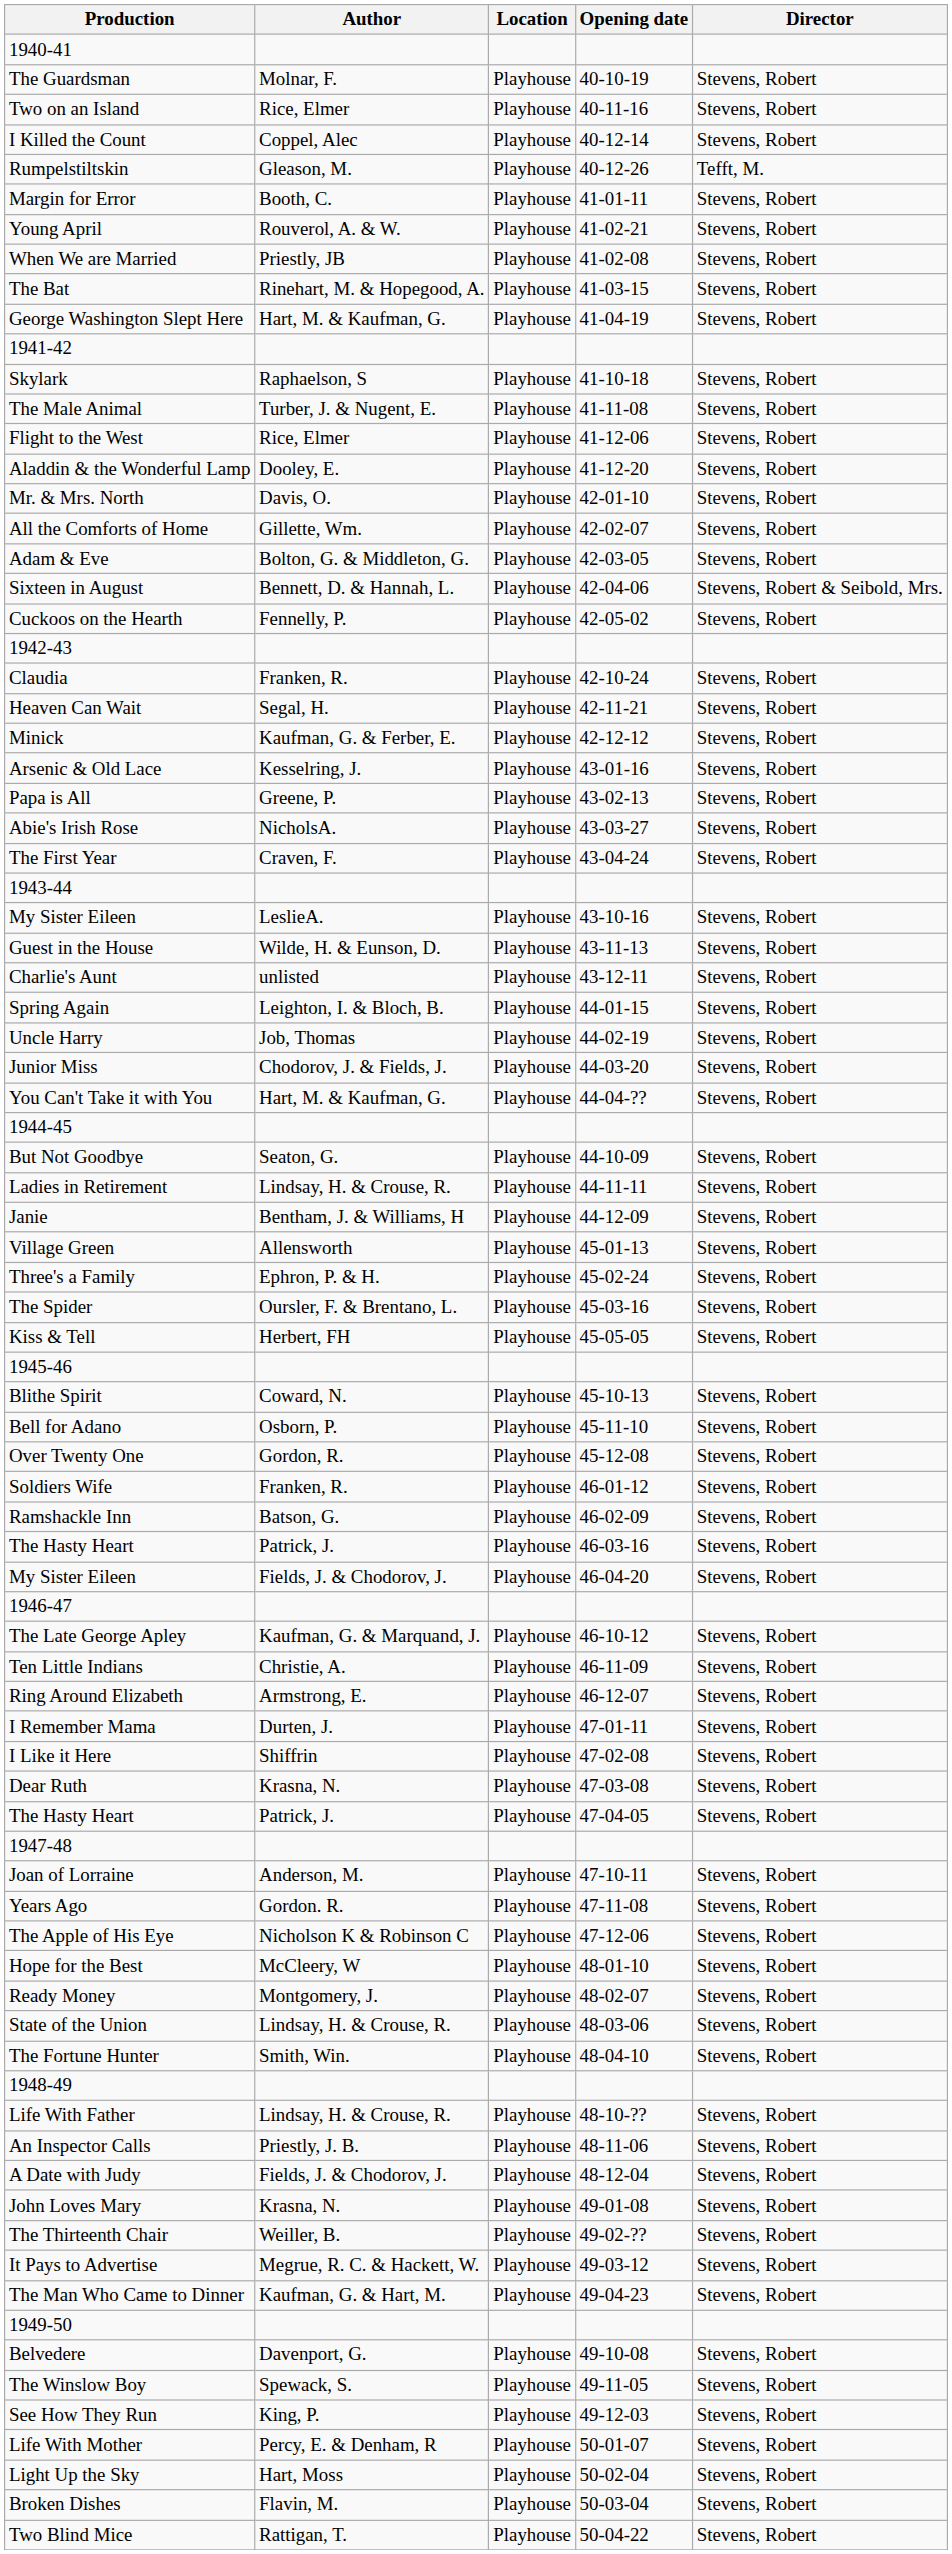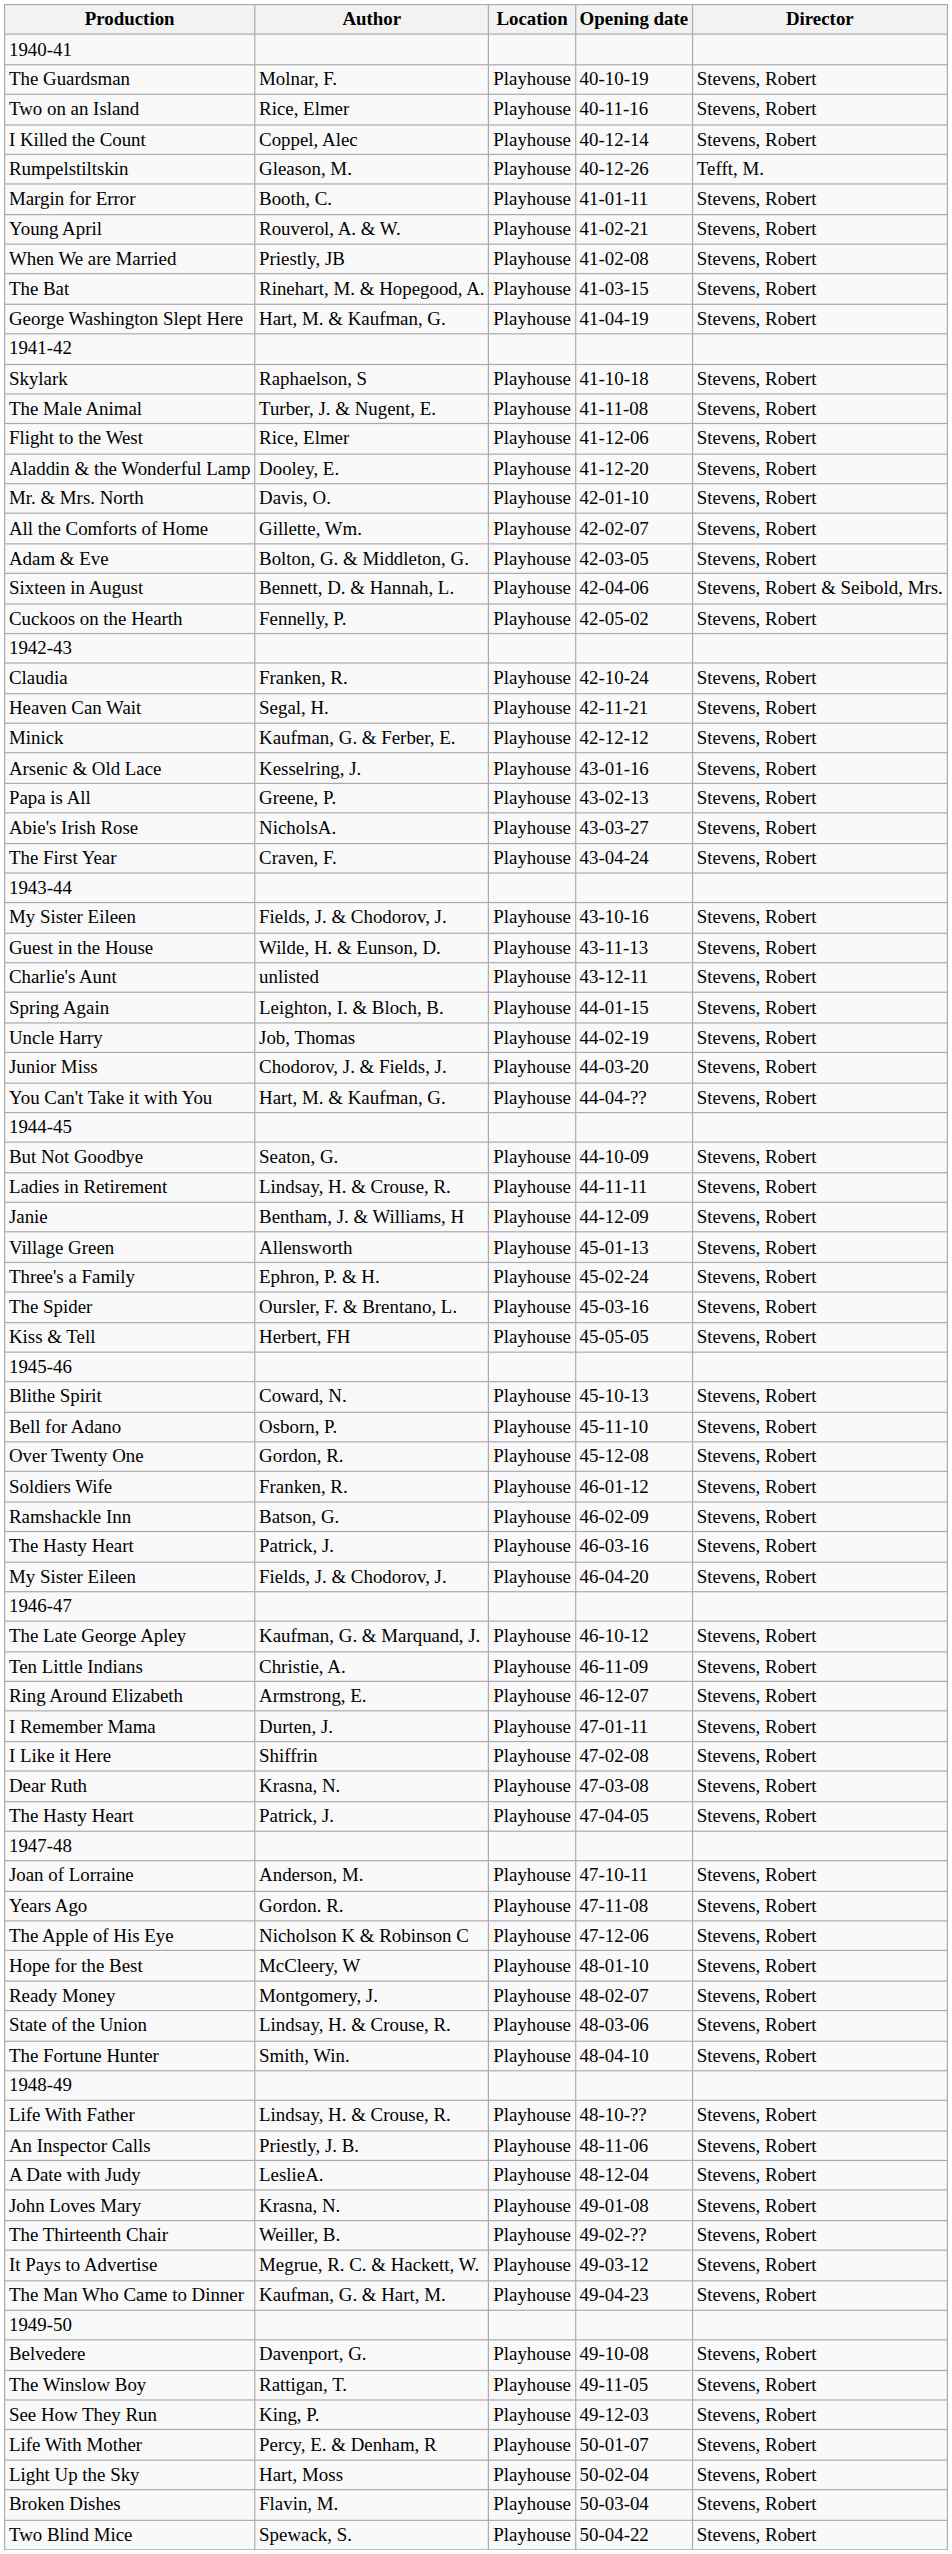My Sister Eileen / 43-10-16 | Author: LeslieA. -> Fields, J. & Chodorov, J.
A Date with Judy | Author: Fields, J. & Chodorov, J. -> LeslieA.
The Winslow Boy | Author: Spewack, S. -> Rattigan, T.
Two Blind Mice | Author: Rattigan, T. -> Spewack, S.
